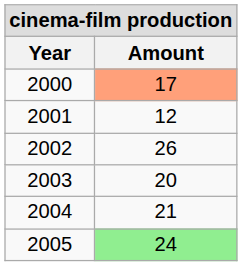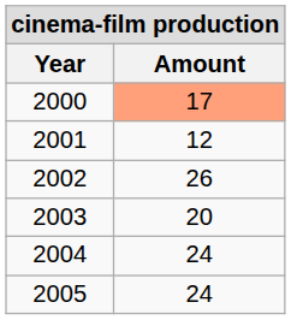2004 | Amount: 21 -> 24
2005 | Amount: lightgreen background -> no background
